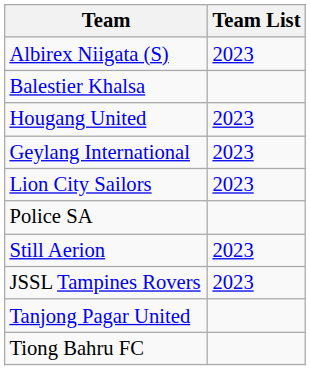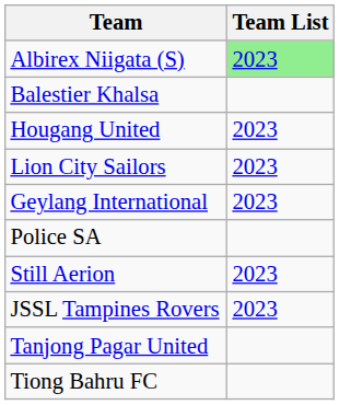Albirex Niigata (S) | Team List: no background -> lightgreen background
rows swapped: Geylang International <-> Lion City Sailors
